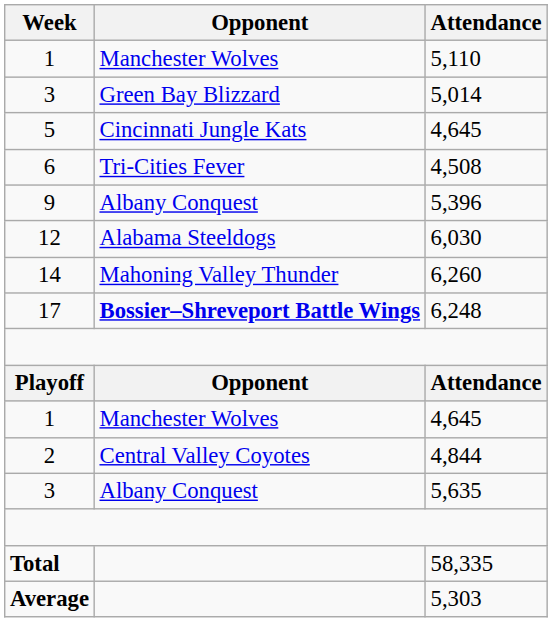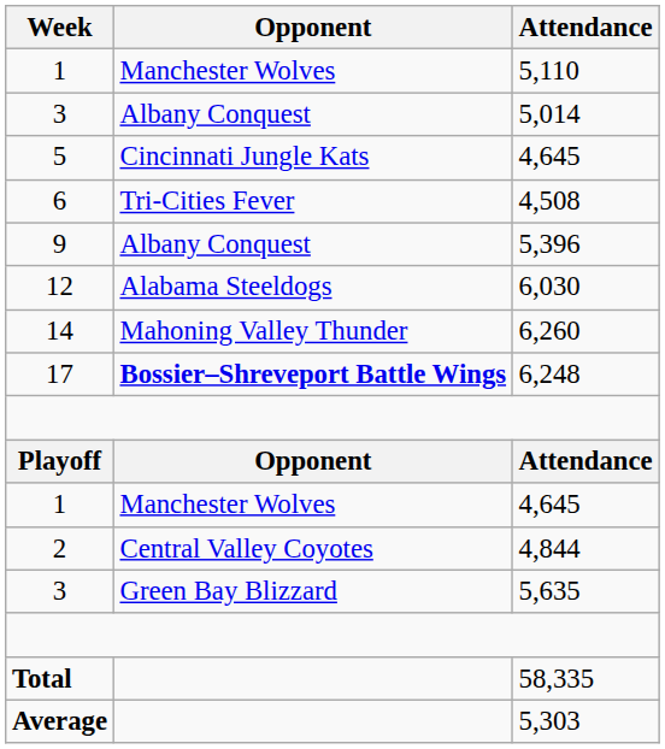5,014 | Opponent: Green Bay Blizzard -> Albany Conquest
5,635 | Opponent: Albany Conquest -> Green Bay Blizzard
